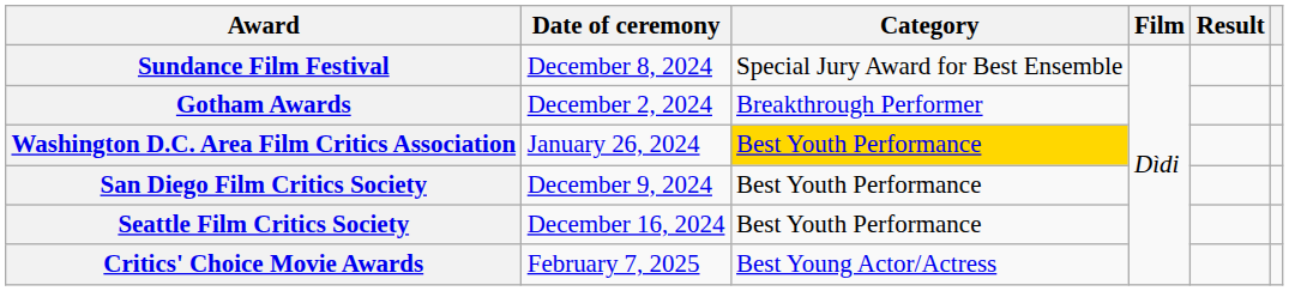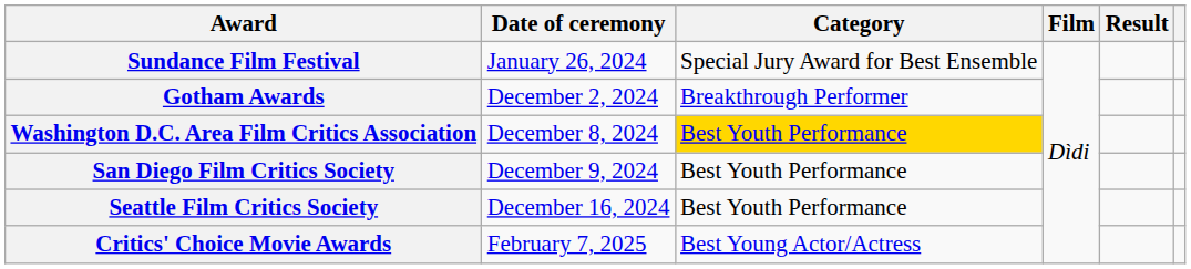Sundance Film Festival | Date of ceremony: December 8, 2024 -> January 26, 2024
Washington D.C. Area Film Critics Association | Date of ceremony: January 26, 2024 -> December 8, 2024
